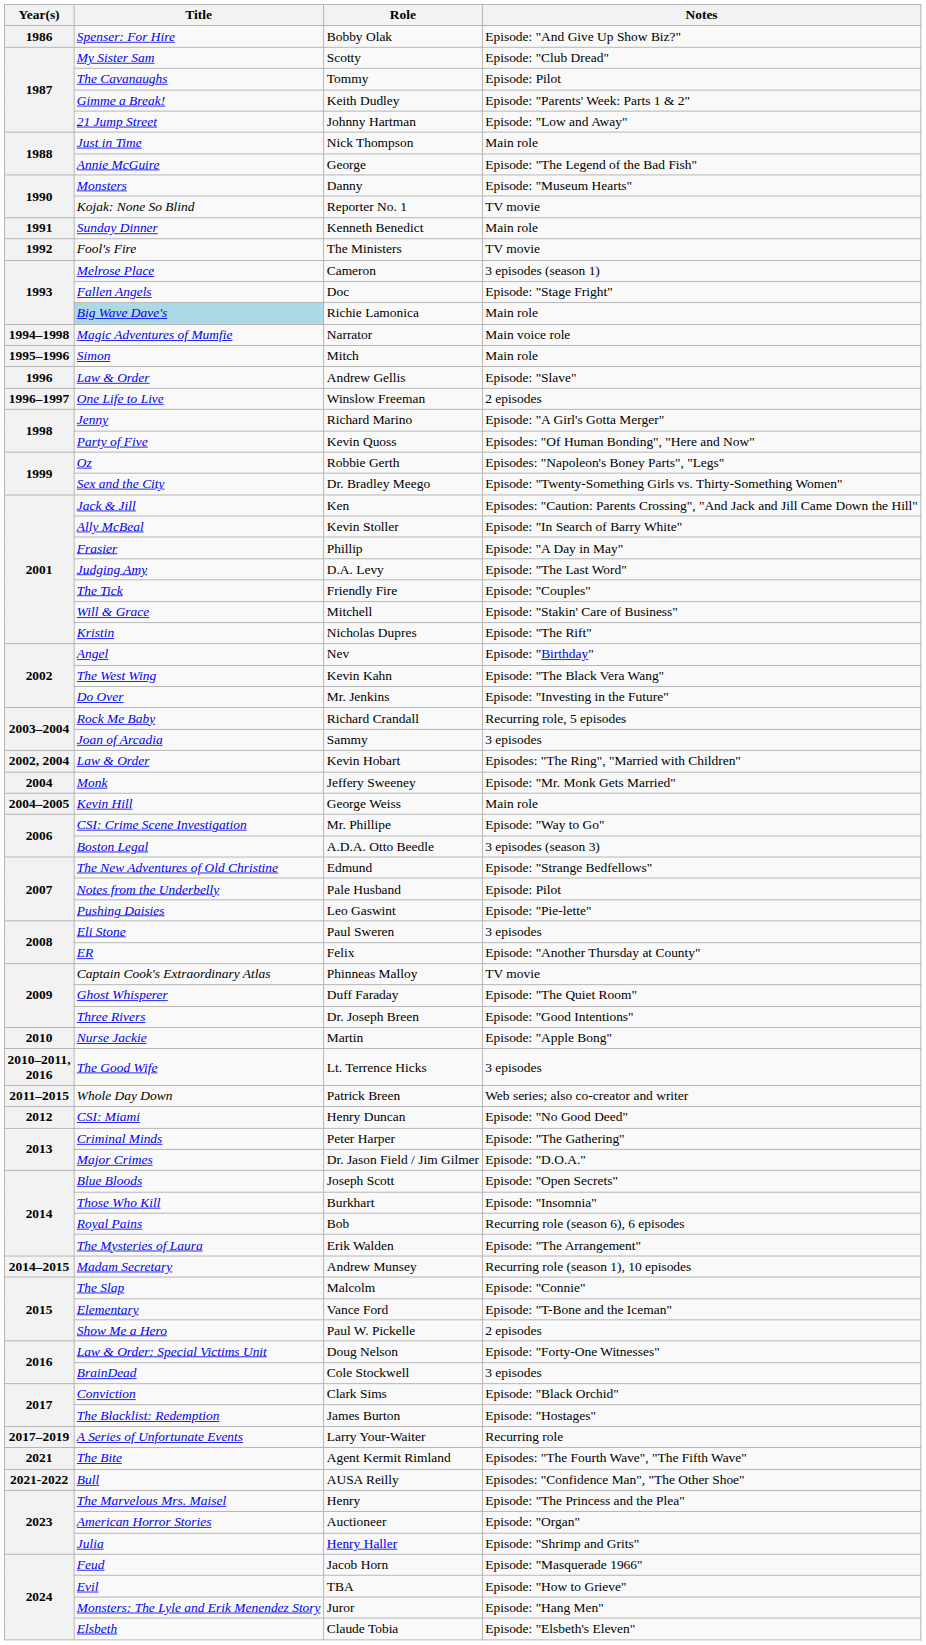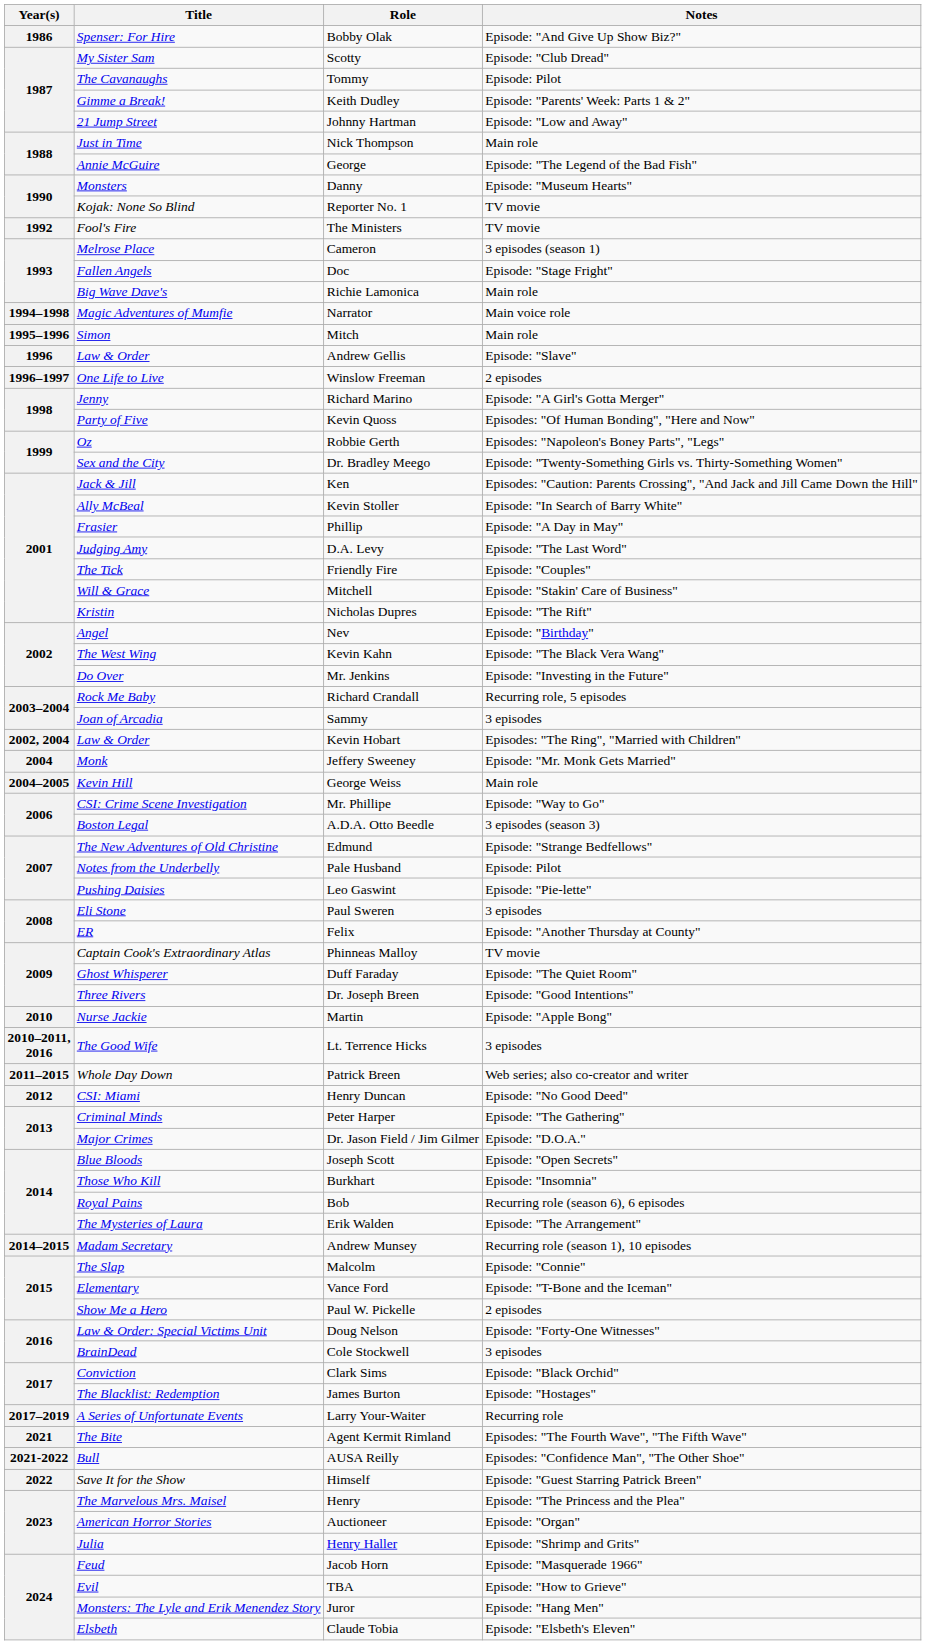- row: 1991 | Sunday Dinner | Kenneth Benedict | Main role
Richie Lamonica | Title: lightblue background -> no background
+ row: 2022 | Save It for the Show | Himself | Episode: "Guest Starring Patrick Breen"
